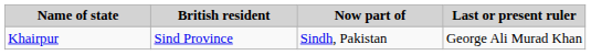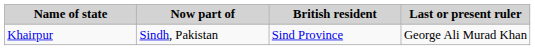columns swapped: British resident <-> Now part of
